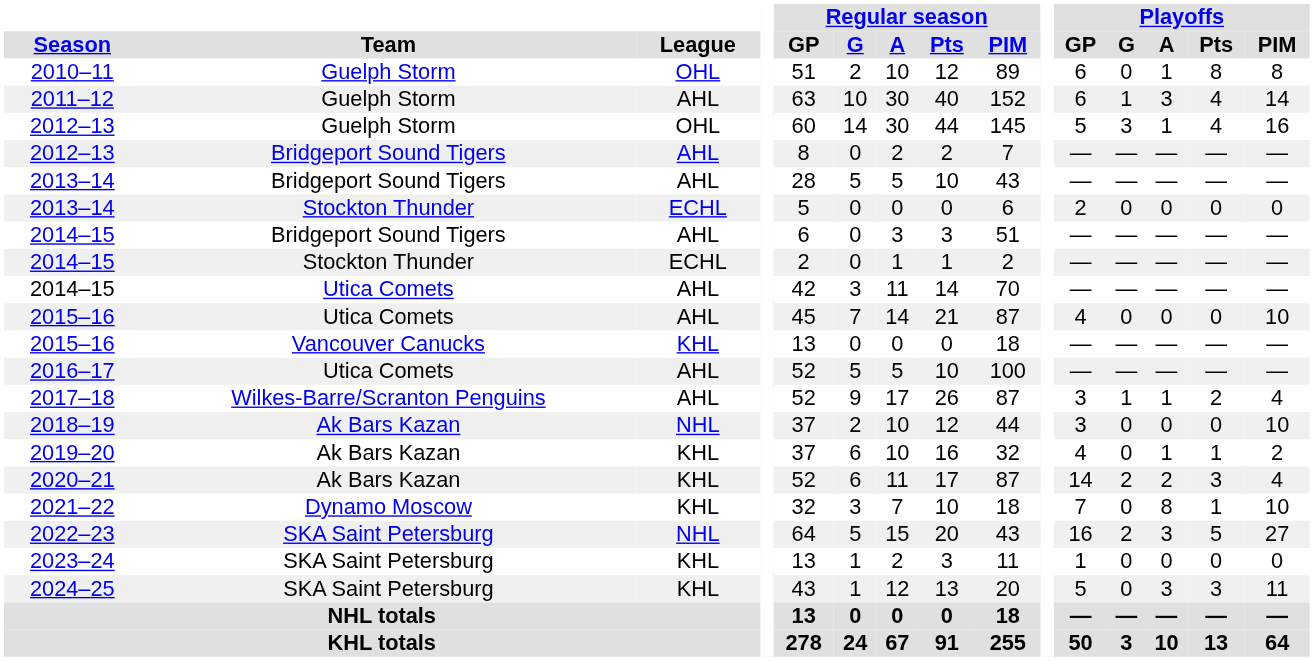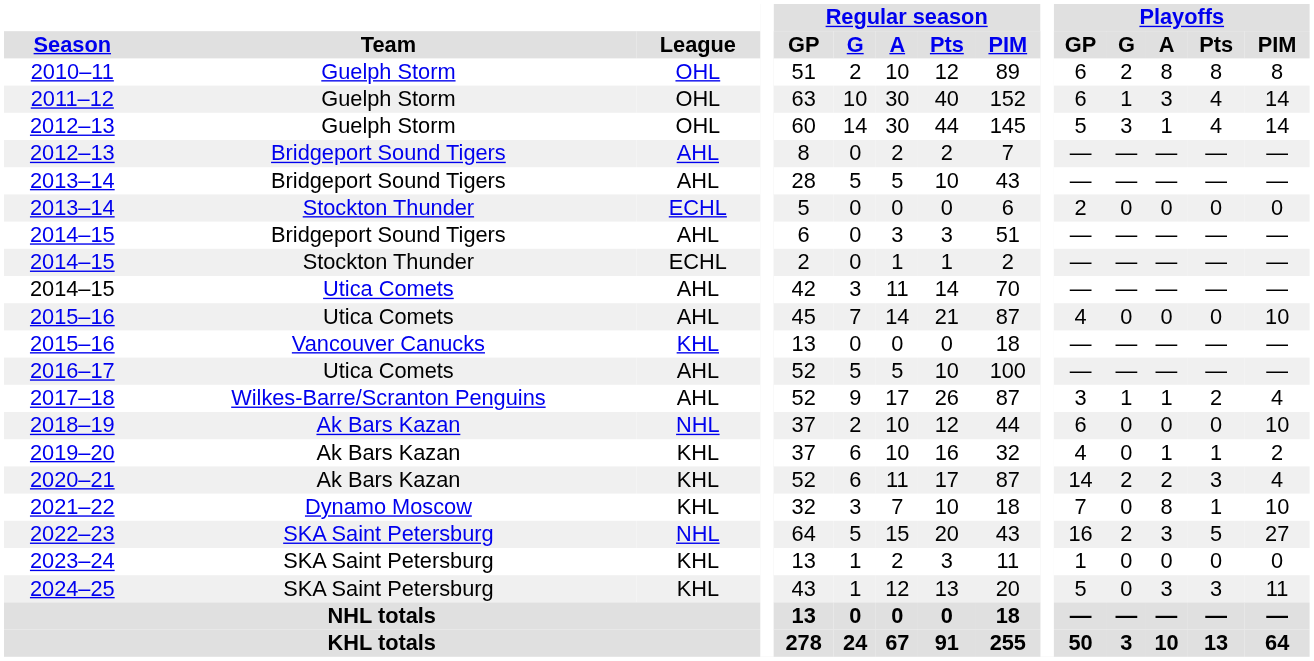2010–11 | Playoffs / G: 0 -> 2
2010–11 | Playoffs / A: 1 -> 8
2011–12 | League: AHL -> OHL
2012–13 / Guelph Storm | Playoffs / PIM: 16 -> 14
2018–19 | Playoffs / GP: 3 -> 6
